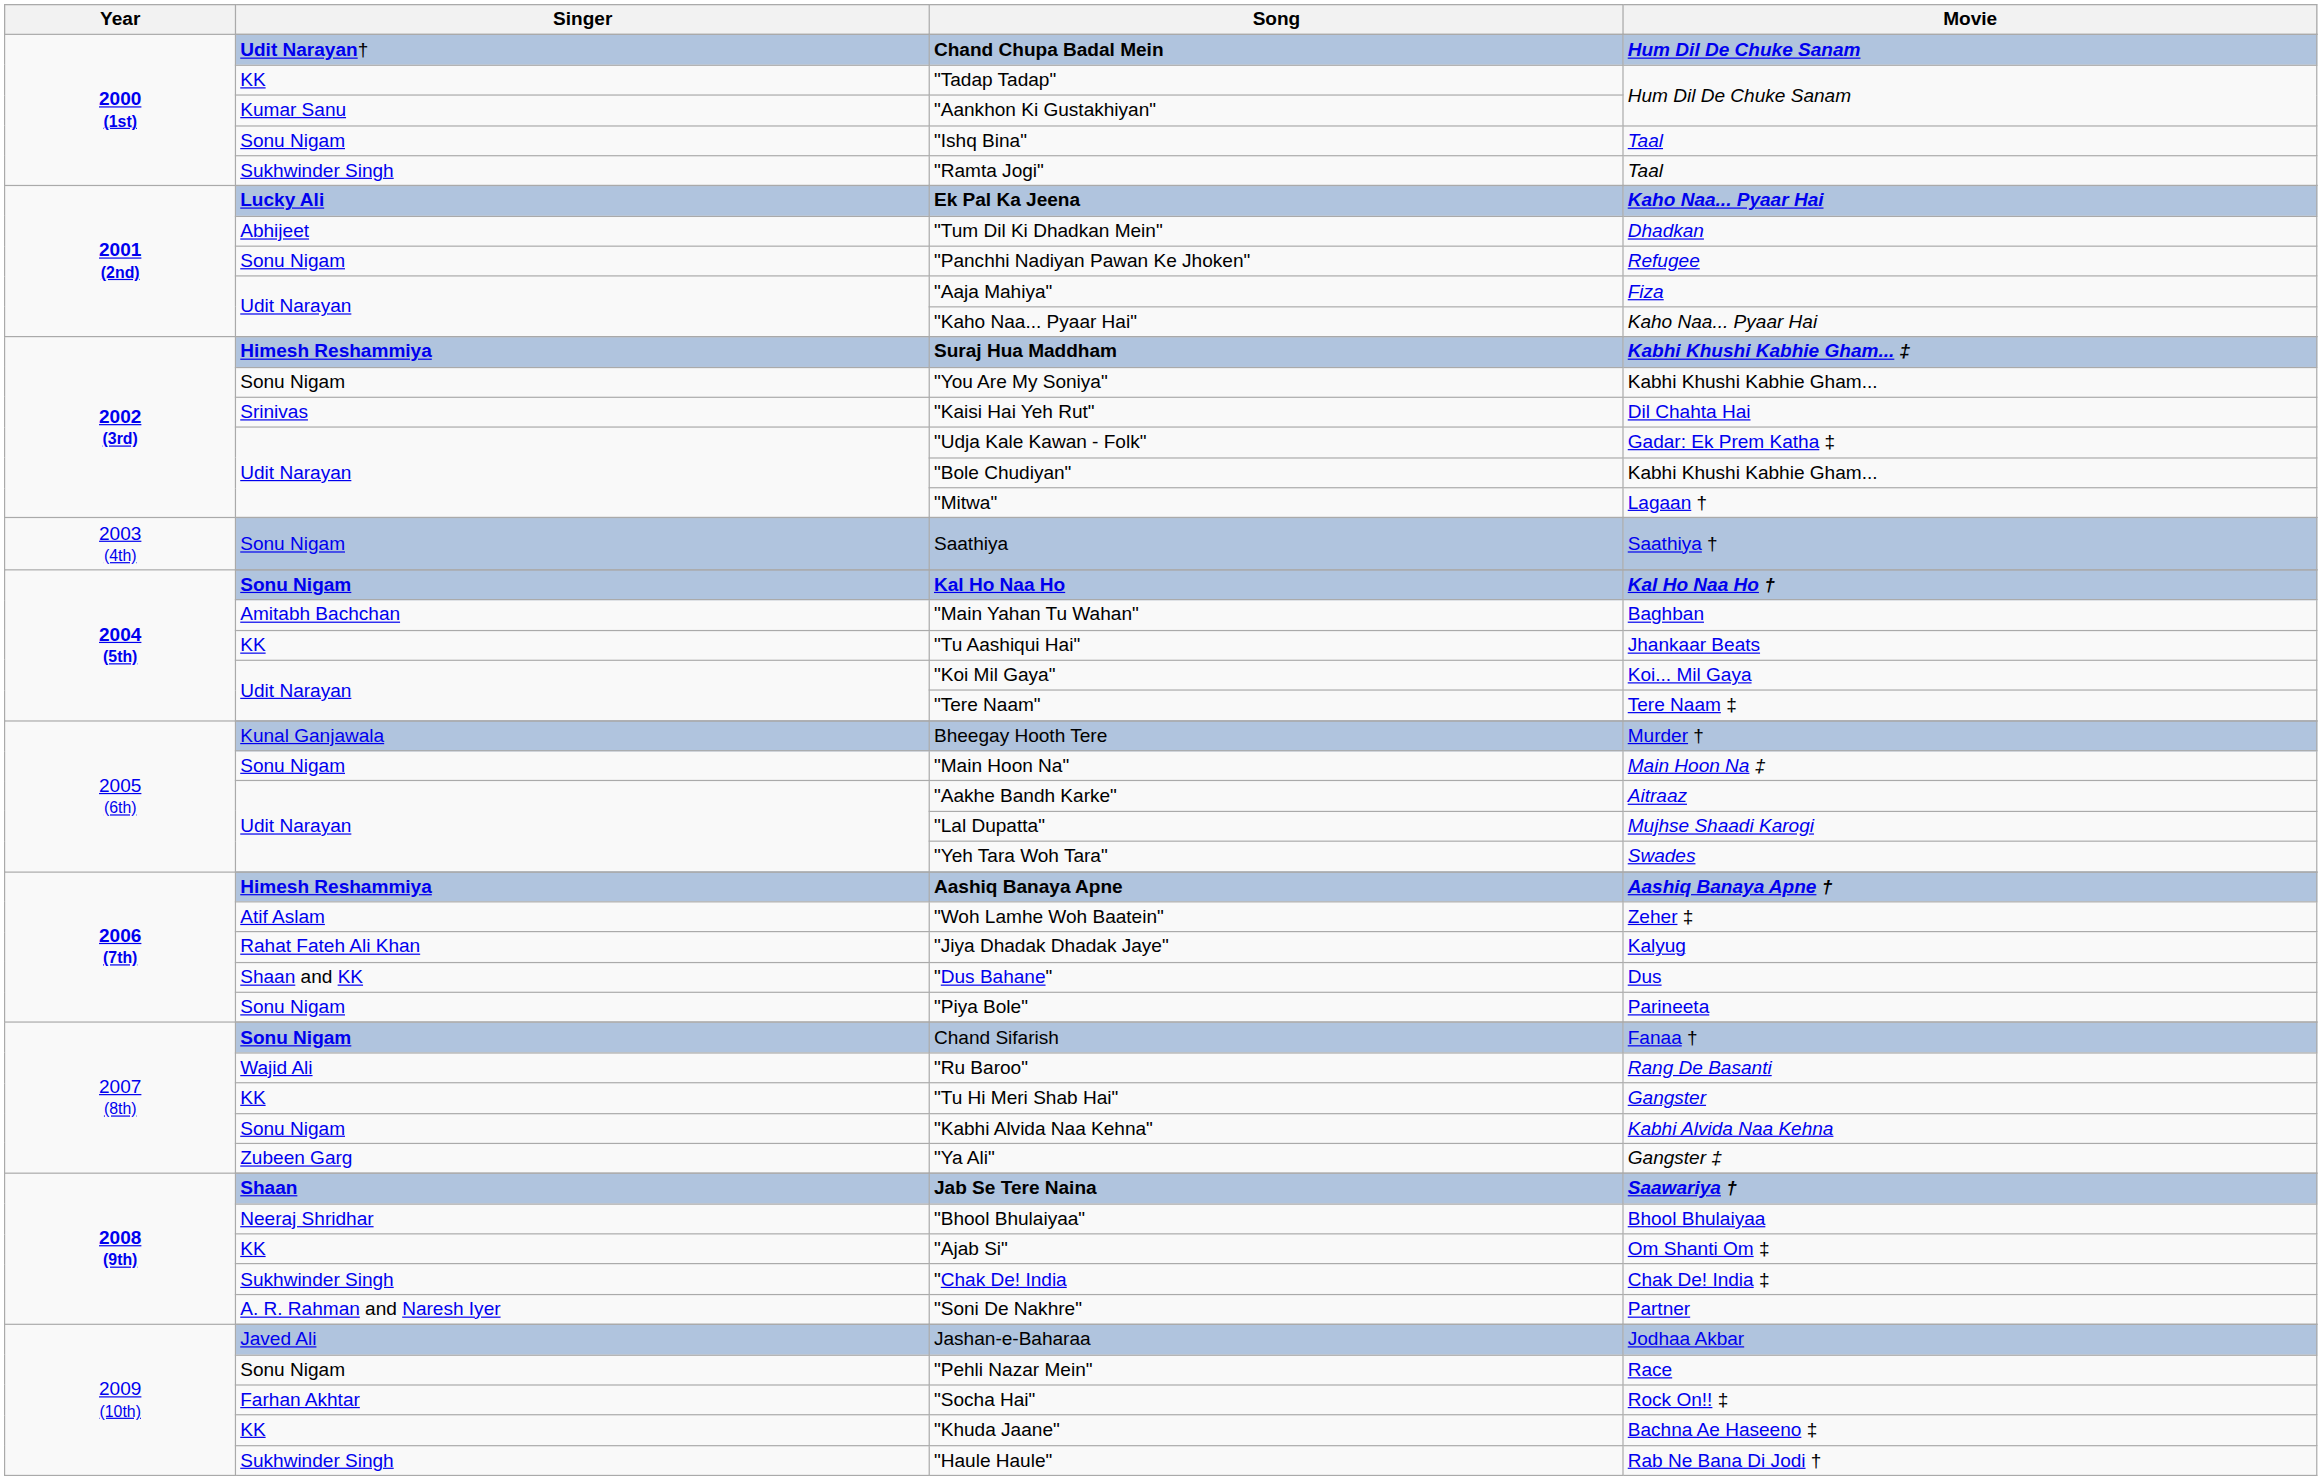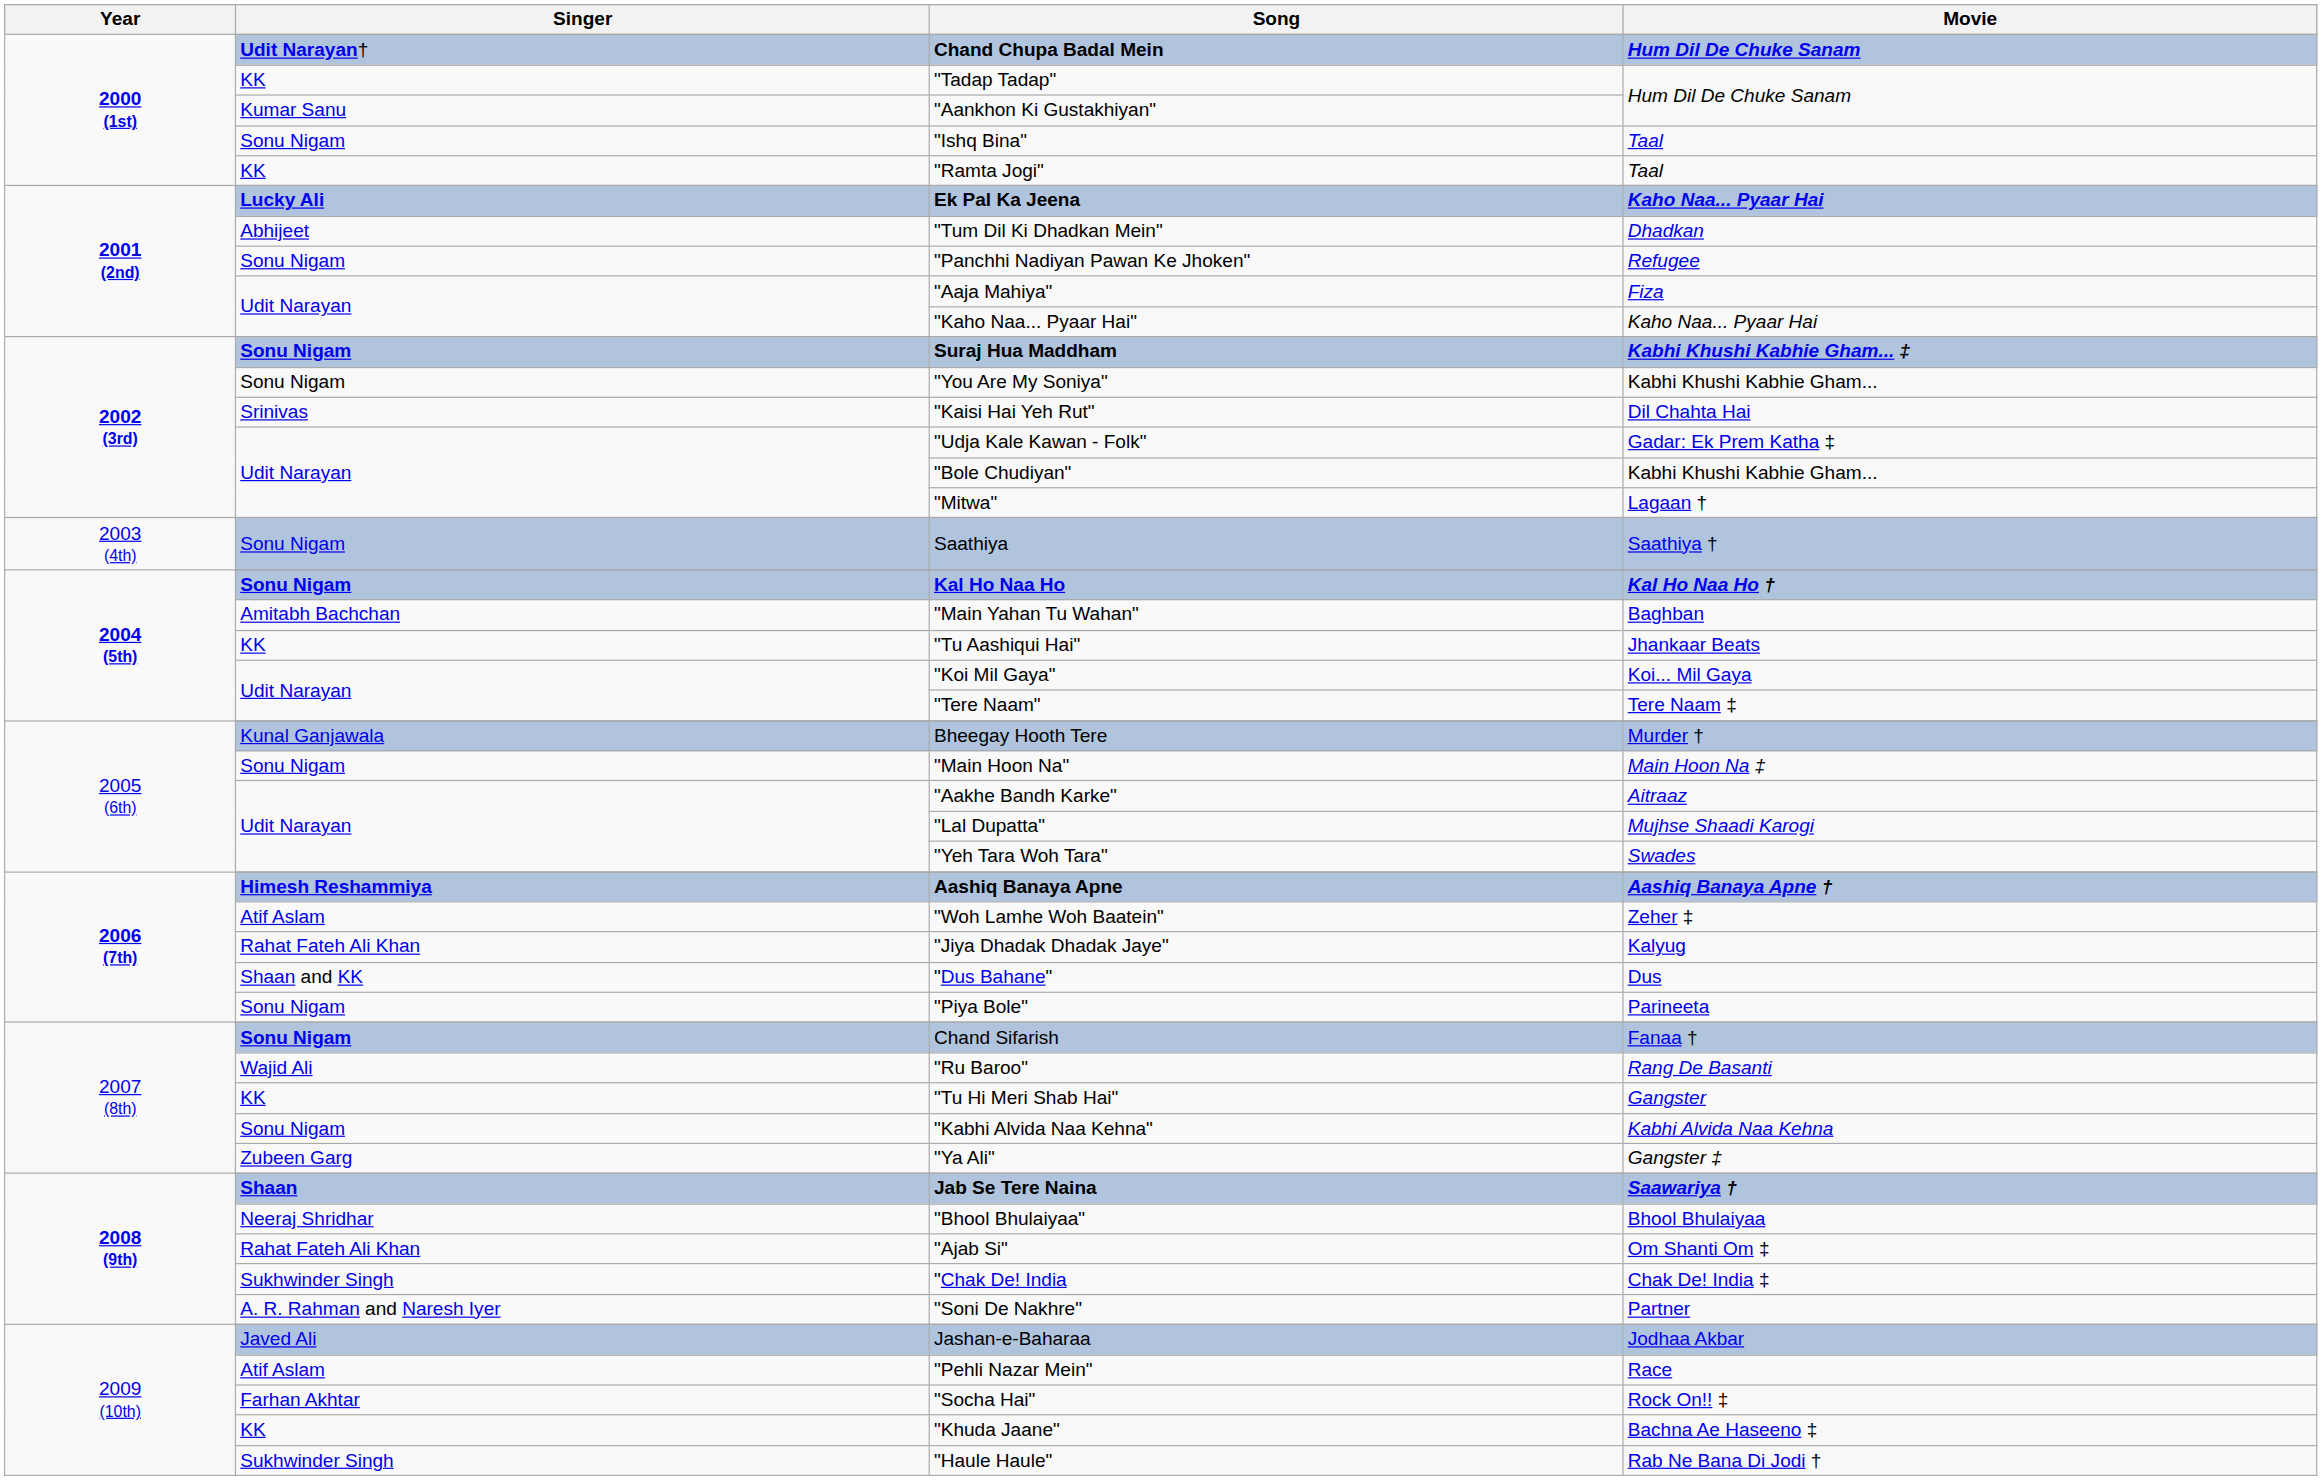"Ramta Jogi" | Singer: Sukhwinder Singh -> KK
Suraj Hua Maddham | Singer: Himesh Reshammiya -> Sonu Nigam
"Ajab Si" | Singer: KK -> Rahat Fateh Ali Khan
"Pehli Nazar Mein" | Singer: Sonu Nigam -> Atif Aslam
